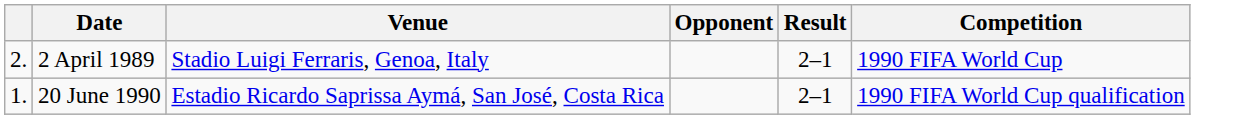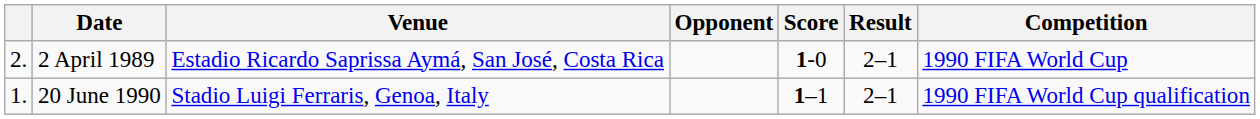+ column: Score | 1-0 | 1–1
2 April 1989 | Venue: Stadio Luigi Ferraris, Genoa, Italy -> Estadio Ricardo Saprissa Aymá, San José, Costa Rica
20 June 1990 | Venue: Estadio Ricardo Saprissa Aymá, San José, Costa Rica -> Stadio Luigi Ferraris, Genoa, Italy
